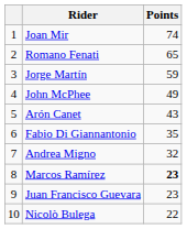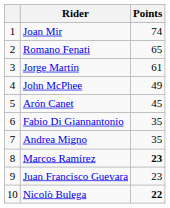Jorge Martín | Points: 59 -> 61
Arón Canet | Points: 43 -> 45
Andrea Migno | Points: 32 -> 35
Nicolò Bulega | Points: normal -> bold
